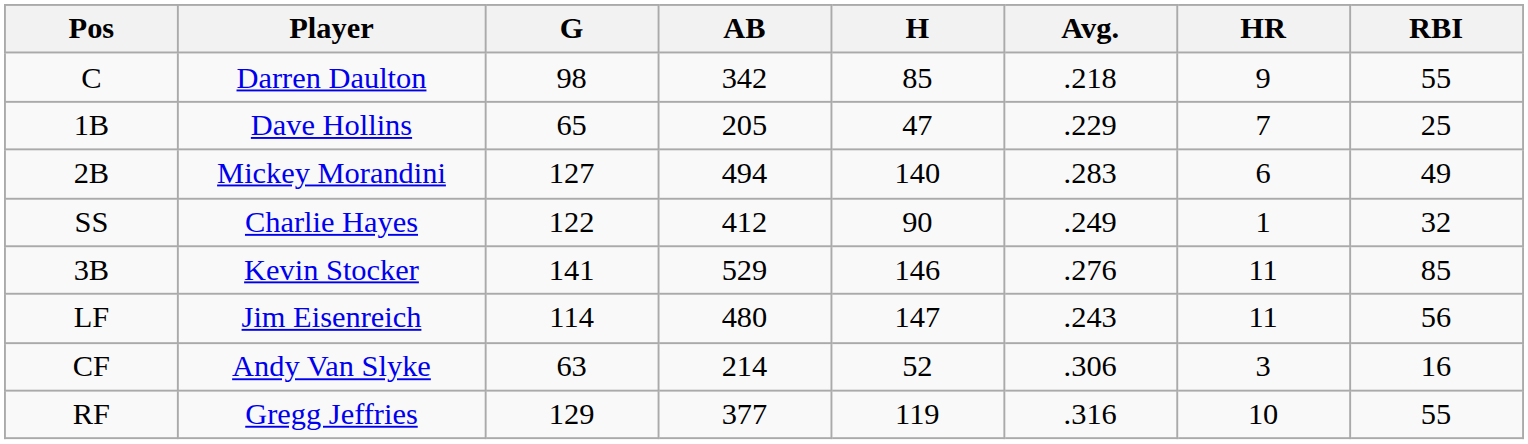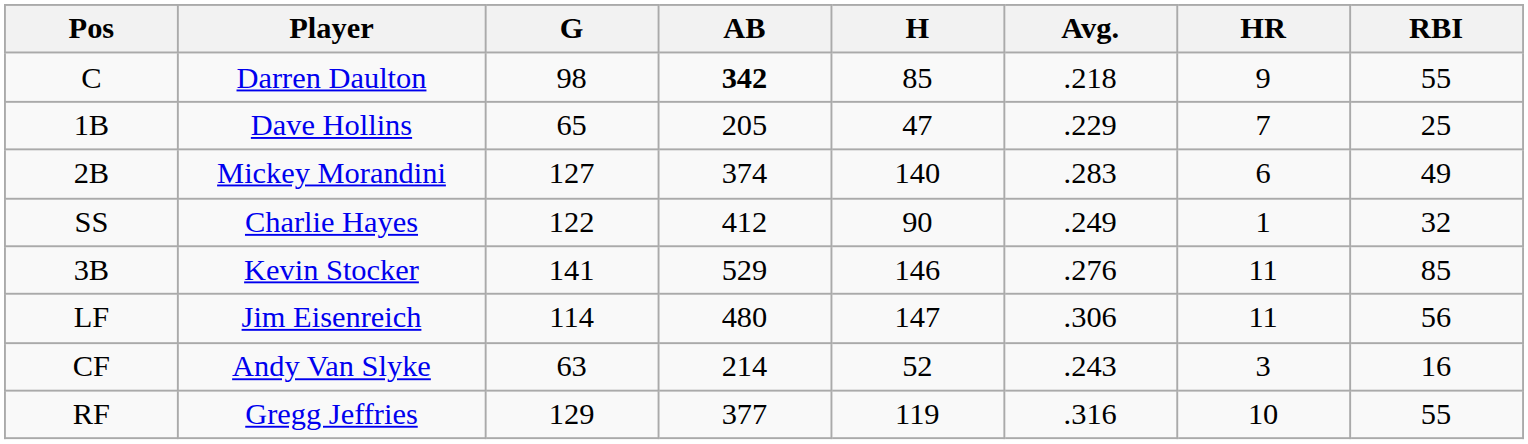C | AB: normal -> bold
2B | AB: 494 -> 374
LF | Avg.: .243 -> .306
CF | Avg.: .306 -> .243
